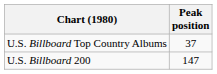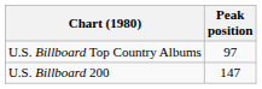U.S. Billboard Top Country Albums | Peak position: 37 -> 97
